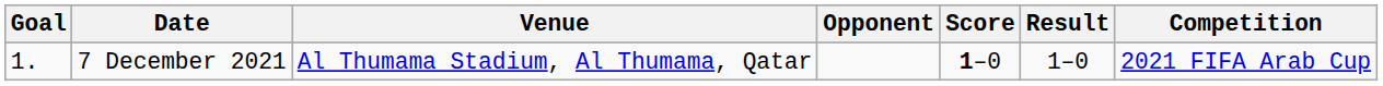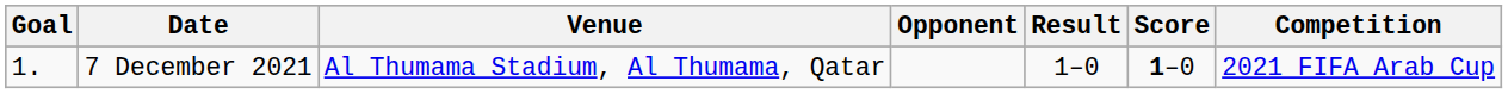columns swapped: Score <-> Result
